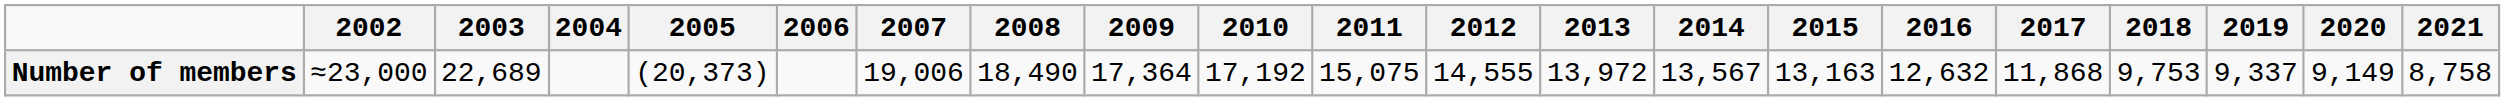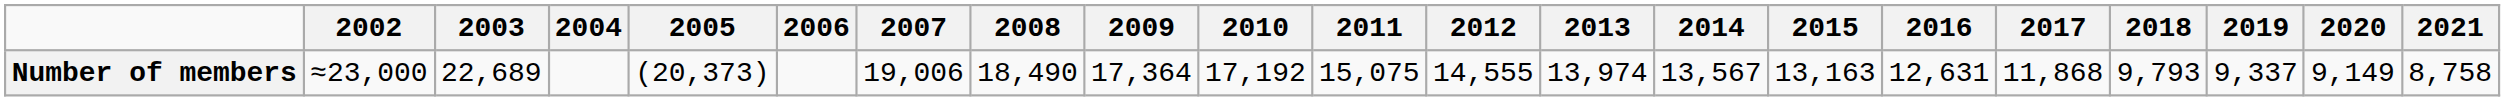Number of members | 2013: 13,972 -> 13,974
Number of members | 2016: 12,632 -> 12,631
Number of members | 2018: 9,753 -> 9,793
